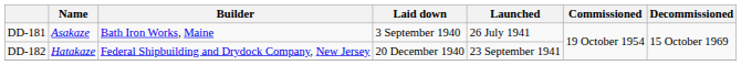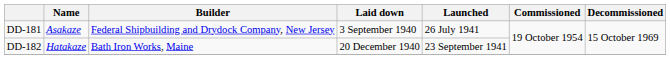DD-181 | Builder: Bath Iron Works, Maine -> Federal Shipbuilding and Drydock Company, New Jersey
DD-182 | Builder: Federal Shipbuilding and Drydock Company, New Jersey -> Bath Iron Works, Maine
